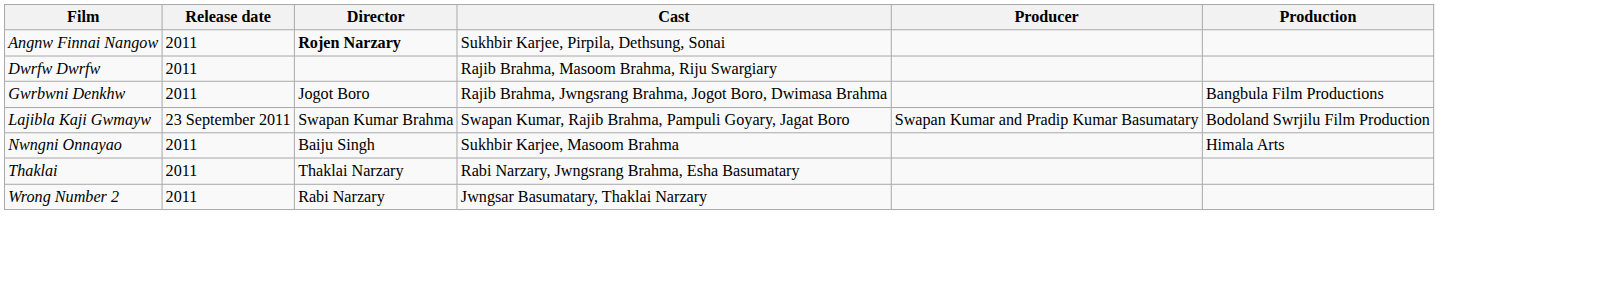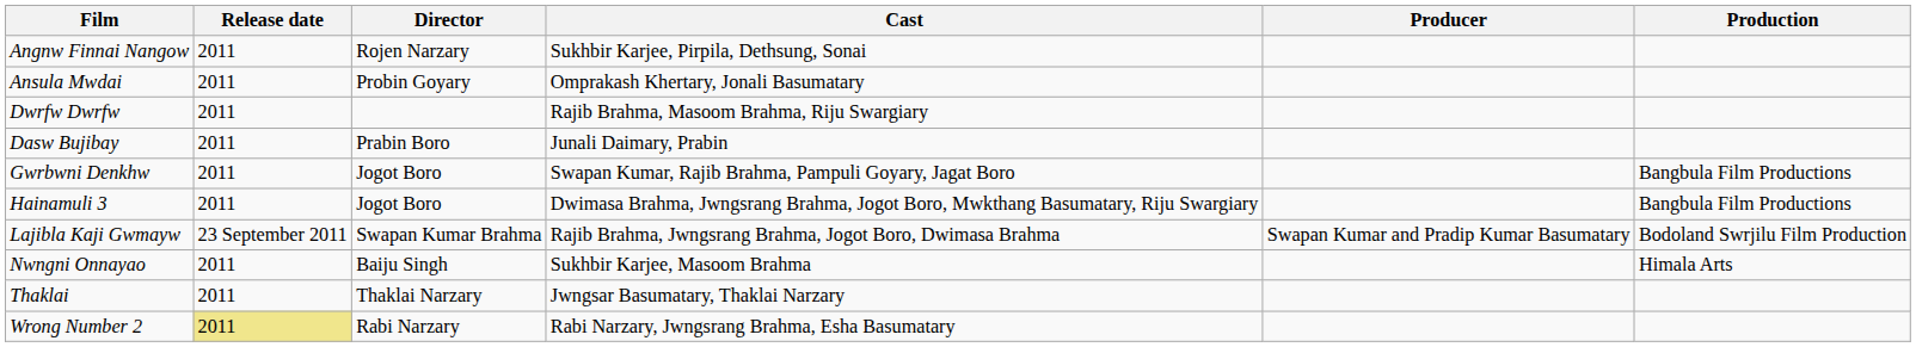Angnw Finnai Nangow | Director: bold -> normal
+ row: Ansula Mwdai | 2011 | Probin Goyary | Omprakash Khertary, Jonali Basumatary
+ row: Dasw Bujibay | 2011 | Prabin Boro | Junali Daimary, Prabin
Gwrbwni Denkhw | Cast: Rajib Brahma, Jwngsrang Brahma, Jogot Boro, Dwimasa Brahma -> Swapan Kumar, Rajib Brahma, Pampuli Goyary, Jagat Boro
+ row: Hainamuli 3 | 2011 | Jogot Boro | Dwimasa Brahma, Jwngsrang Brahma, Jogot Boro, Mwkthang Basumatary, Riju Swargiary | Bangbula Film Productions
Lajibla Kaji Gwmayw | Cast: Swapan Kumar, Rajib Brahma, Pampuli Goyary, Jagat Boro -> Rajib Brahma, Jwngsrang Brahma, Jogot Boro, Dwimasa Brahma
Thaklai | Cast: Rabi Narzary, Jwngsrang Brahma, Esha Basumatary -> Jwngsar Basumatary, Thaklai Narzary
Wrong Number 2 | Release date: no background -> khaki background
Wrong Number 2 | Cast: Jwngsar Basumatary, Thaklai Narzary -> Rabi Narzary, Jwngsrang Brahma, Esha Basumatary
